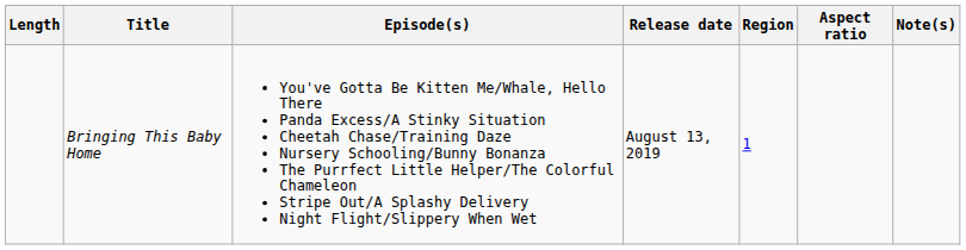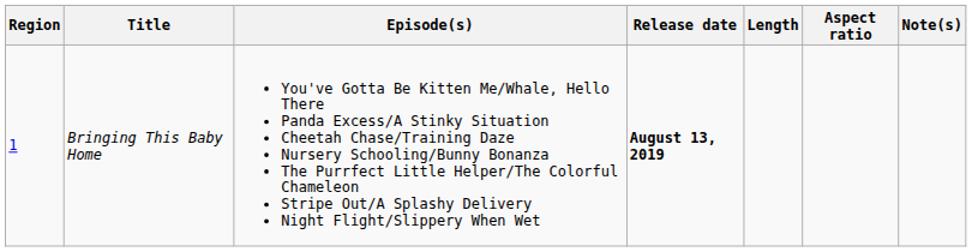columns swapped: Region <-> Length
Bringing This Baby Home | Release date: normal -> bold
